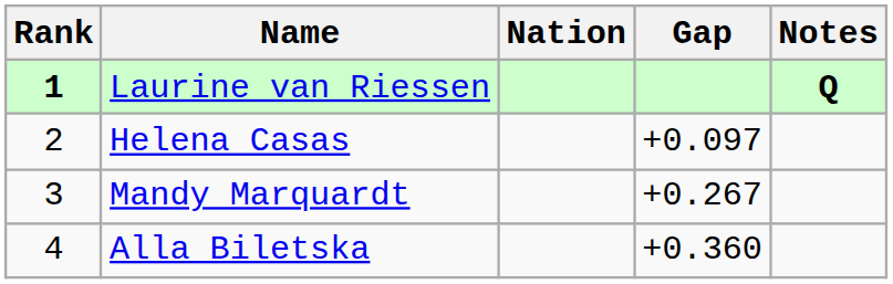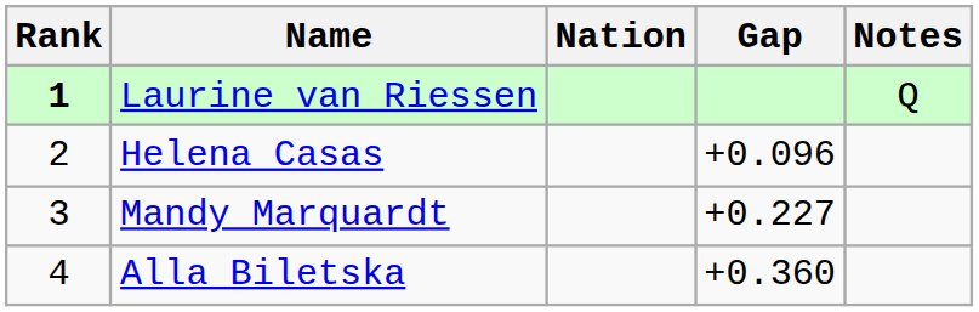Laurine van Riessen | Notes: bold -> normal
Helena Casas | Gap: +0.097 -> +0.096
Mandy Marquardt | Gap: +0.267 -> +0.227
